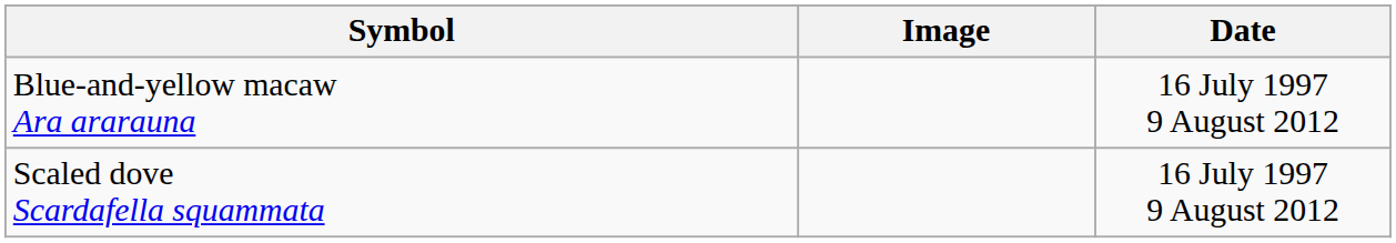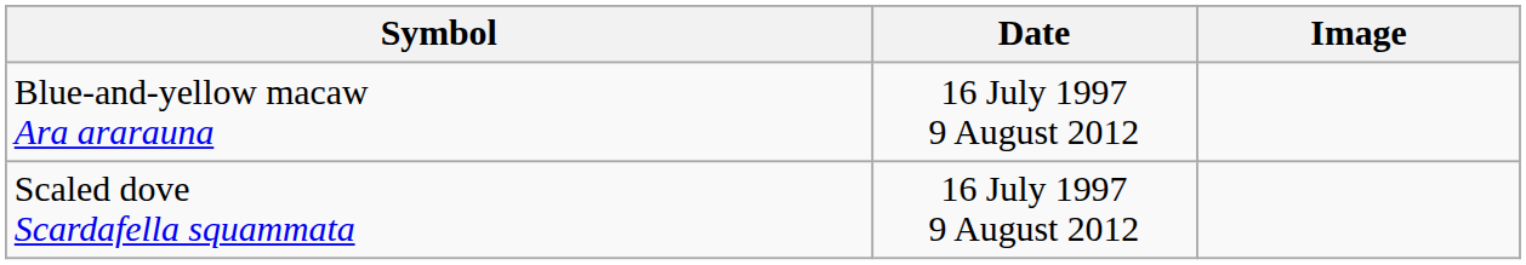columns swapped: Date <-> Image
